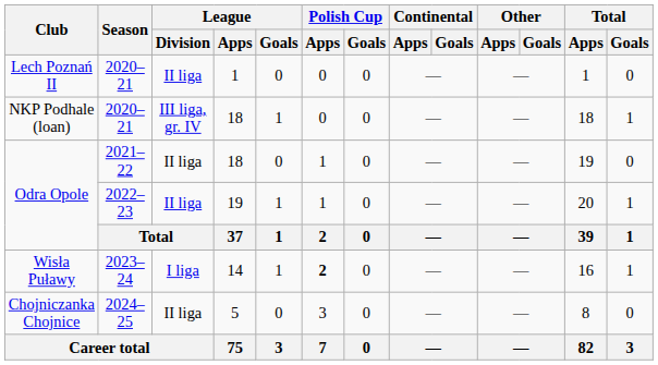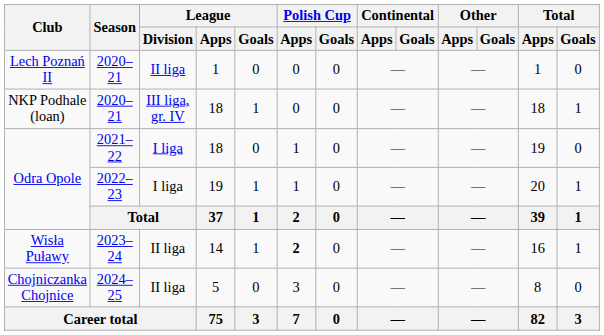Odra Opole / 2021–22 | League / Division: II liga -> I liga
Odra Opole / 2022–23 | League / Division: II liga -> I liga
Wisła Puławy | League / Division: I liga -> II liga
